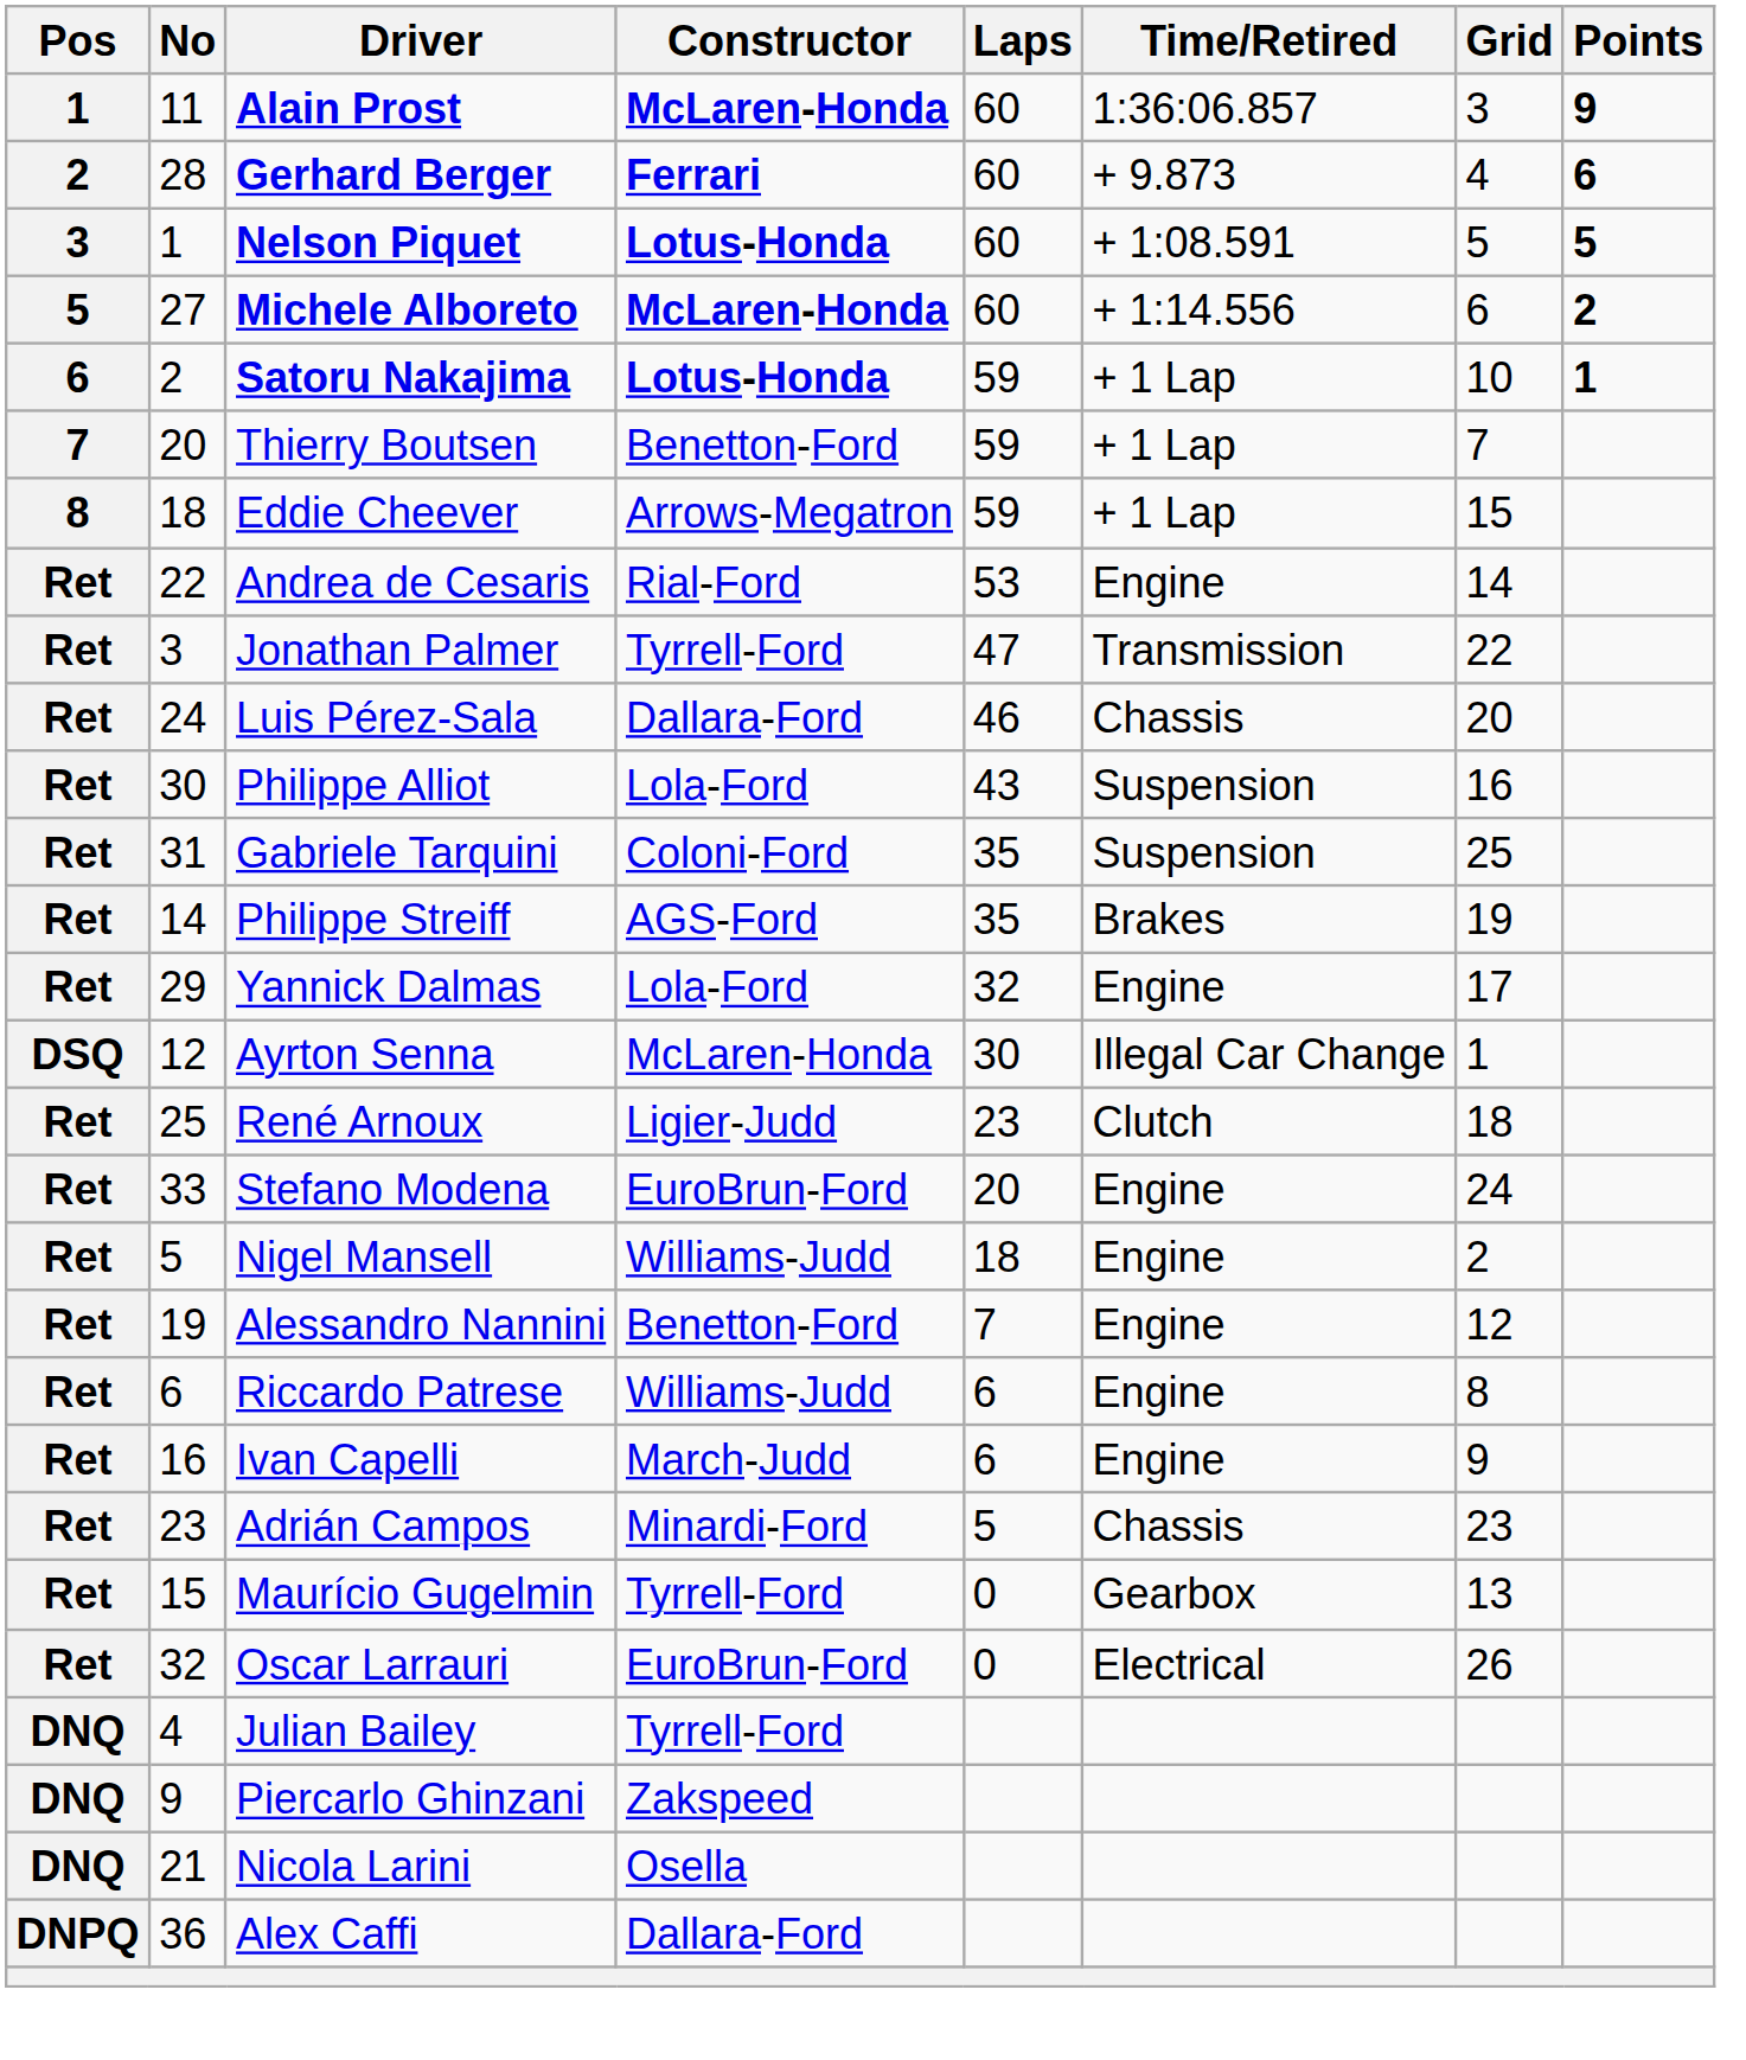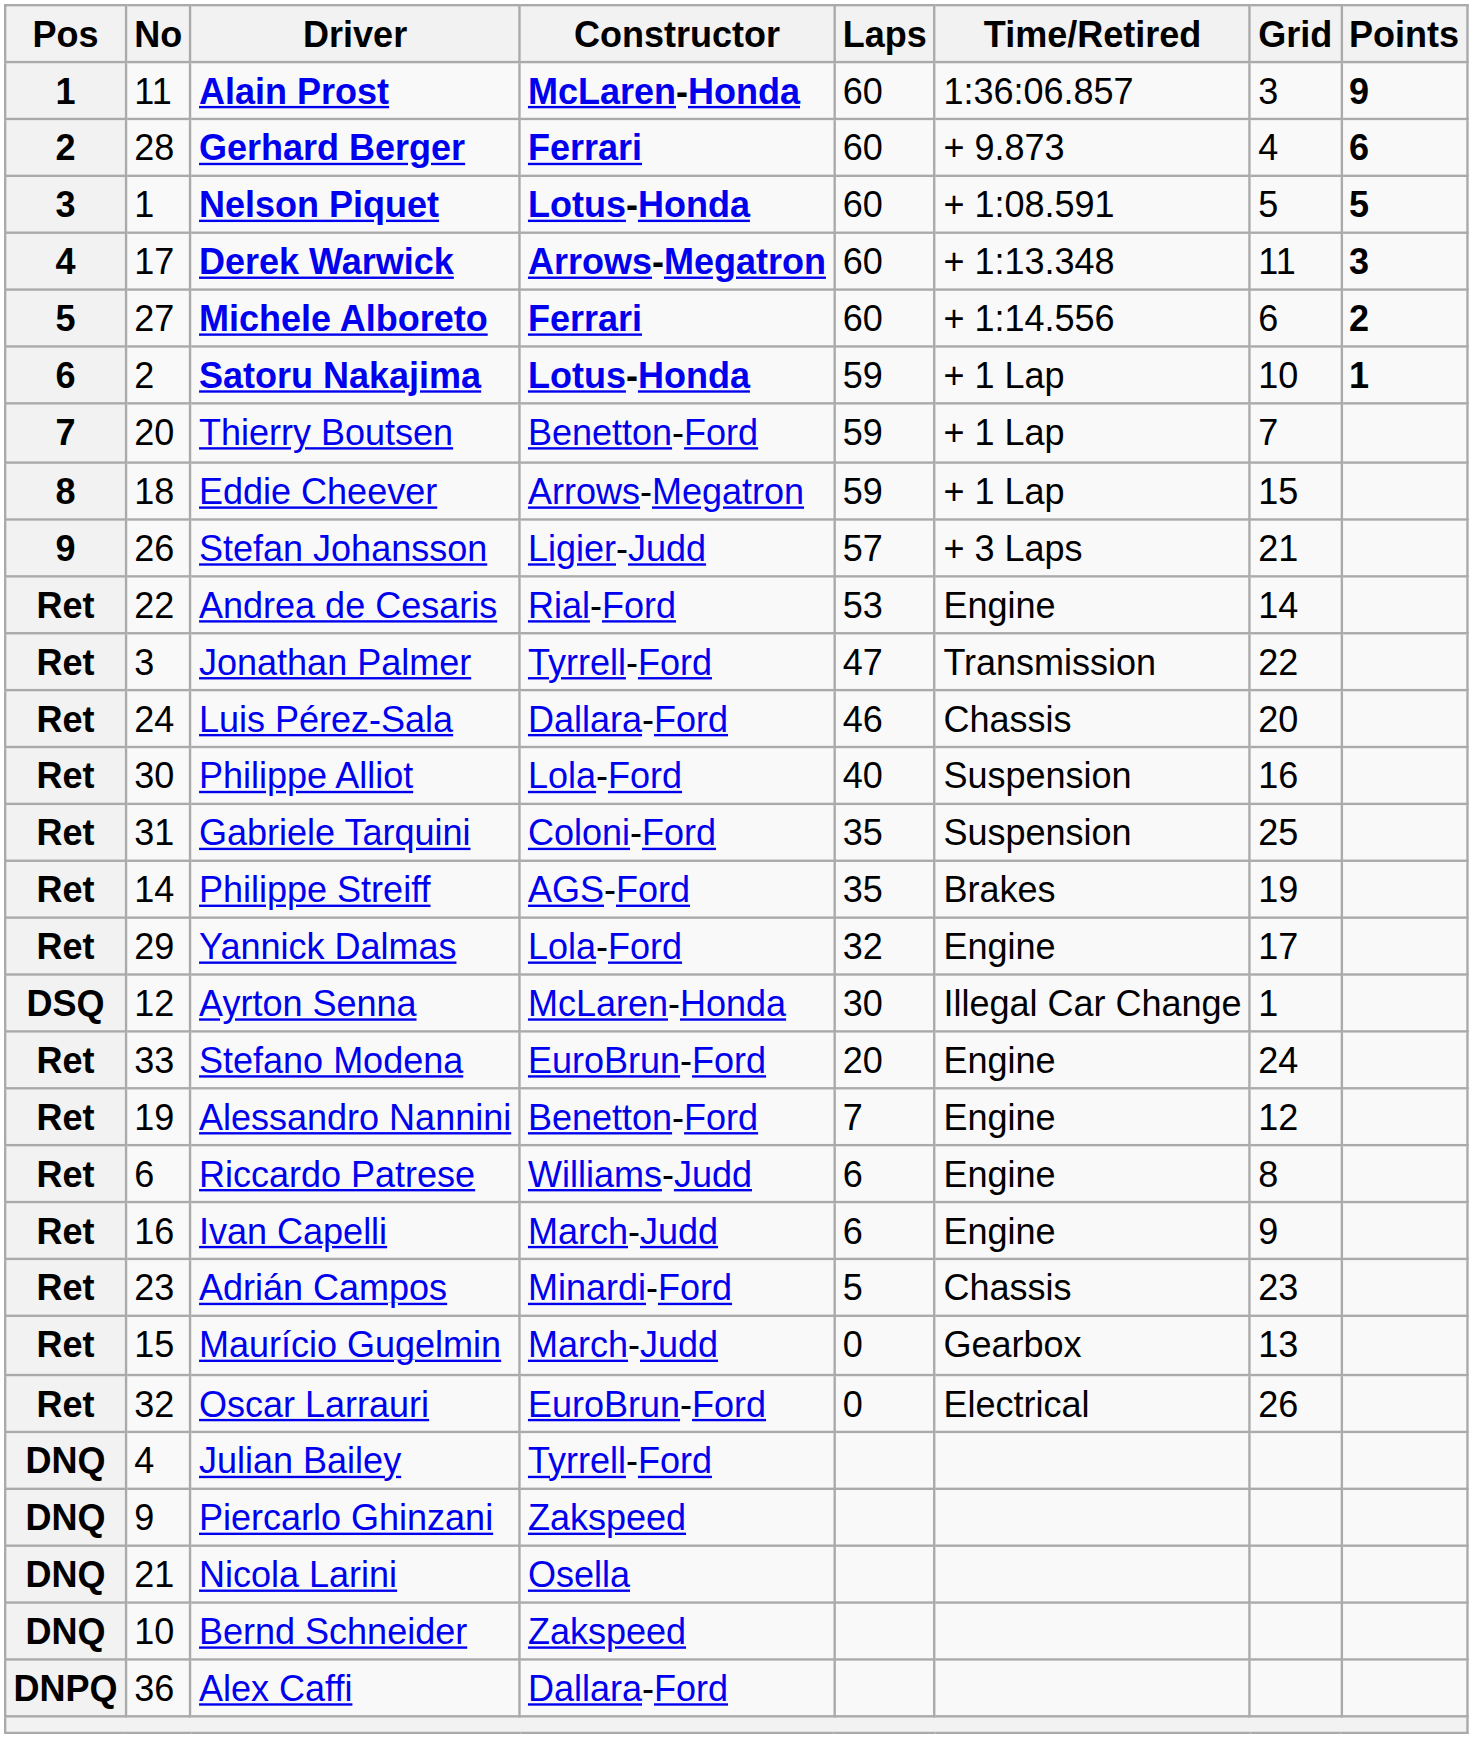+ row: 4 | 17 | Derek Warwick | Arrows-Megatron | 60 | + 1:13.348 | 11 | 3
Michele Alboreto | Constructor: McLaren-Honda -> Ferrari
+ row: 9 | 26 | Stefan Johansson | Ligier-Judd | 57 | + 3 Laps | 21
Philippe Alliot | Laps: 43 -> 40
- row: Ret | 25 | René Arnoux | Ligier-Judd | 23 | Clutch | 18
- row: Ret | 5 | Nigel Mansell | Williams-Judd | 18 | Engine | 2
Maurício Gugelmin | Constructor: Tyrrell-Ford -> March-Judd
+ row: DNQ | 10 | Bernd Schneider | Zakspeed
